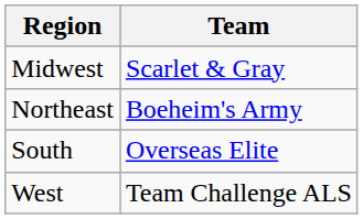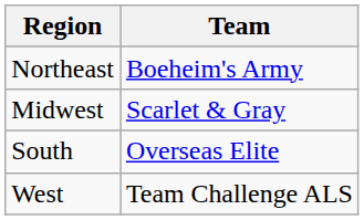rows swapped: Northeast <-> Midwest
